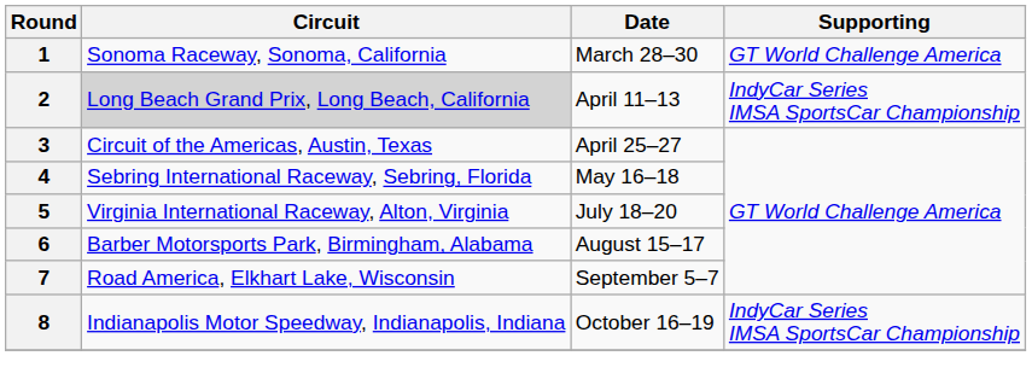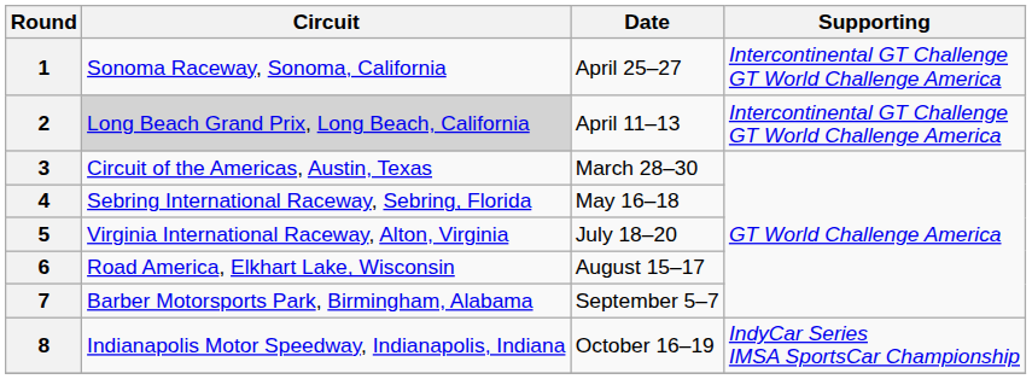1 | Date: March 28–30 -> April 25–27
1 | Supporting: GT World Challenge America -> Intercontinental GT Challenge GT World Challenge America
2 | Supporting: IndyCar Series IMSA SportsCar Championship -> Intercontinental GT Challenge GT World Challenge America
3 | Date: April 25–27 -> March 28–30
6 | Circuit: Barber Motorsports Park, Birmingham, Alabama -> Road America, Elkhart Lake, Wisconsin
7 | Circuit: Road America, Elkhart Lake, Wisconsin -> Barber Motorsports Park, Birmingham, Alabama
